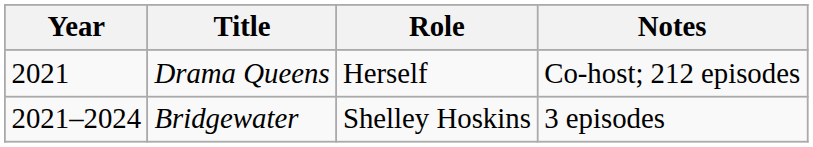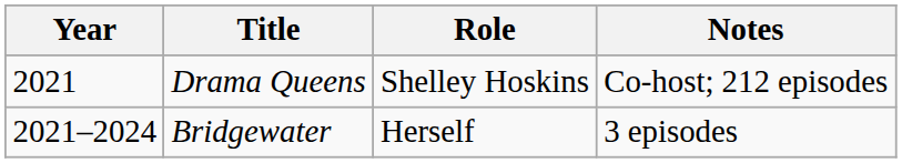Drama Queens | Role: Herself -> Shelley Hoskins
Bridgewater | Role: Shelley Hoskins -> Herself
